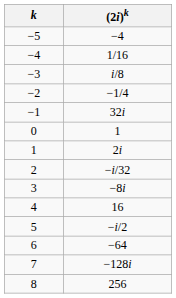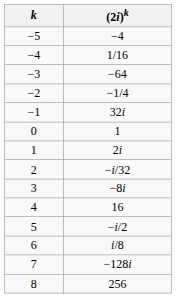−3 | (2i)k: i/8 -> −64
6 | (2i)k: −64 -> i/8
